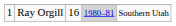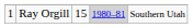Ray Orgill | column 3: 16 -> 15
